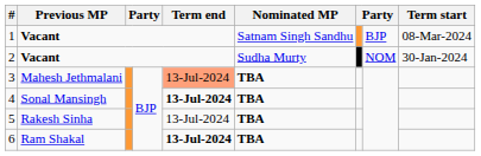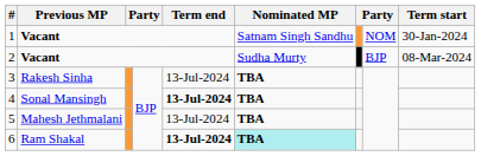1 | column 8: BJP -> NOM
1 | Term start: 08-Mar-2024 -> 30-Jan-2024
2 | column 8: NOM -> BJP
2 | Term start: 30-Jan-2024 -> 08-Mar-2024
3 | Previous MP: Mahesh Jethmalani -> Rakesh Sinha
3 | Term end: lightsalmon background -> no background
5 | Previous MP: Rakesh Sinha -> Mahesh Jethmalani
6 | Nominated MP: no background -> paleturquoise background
